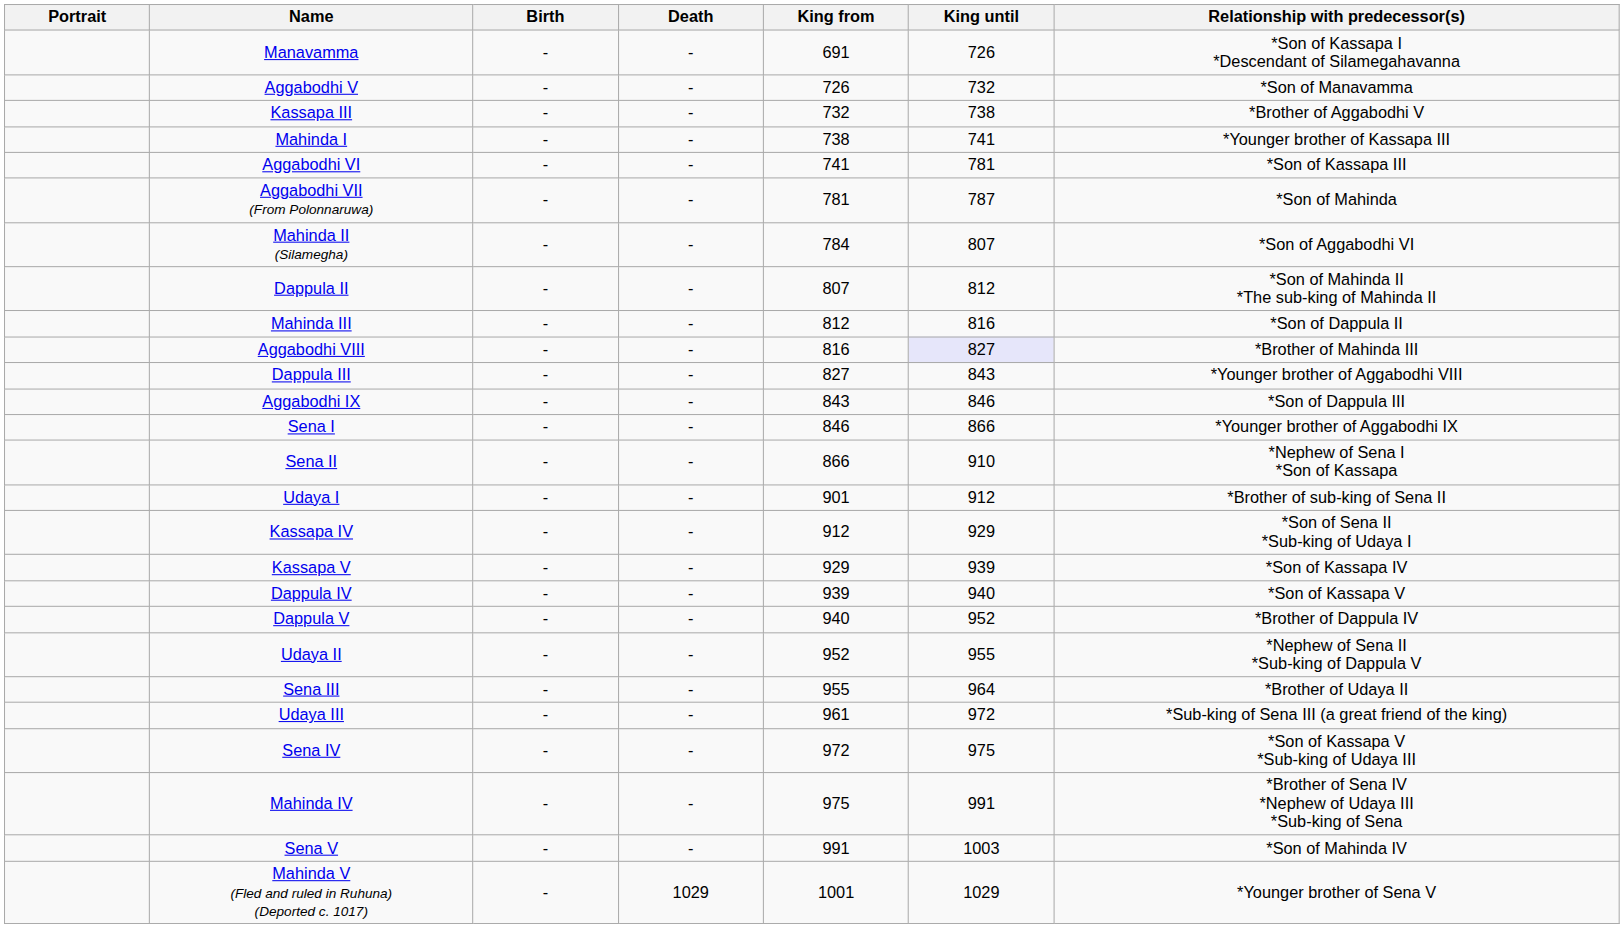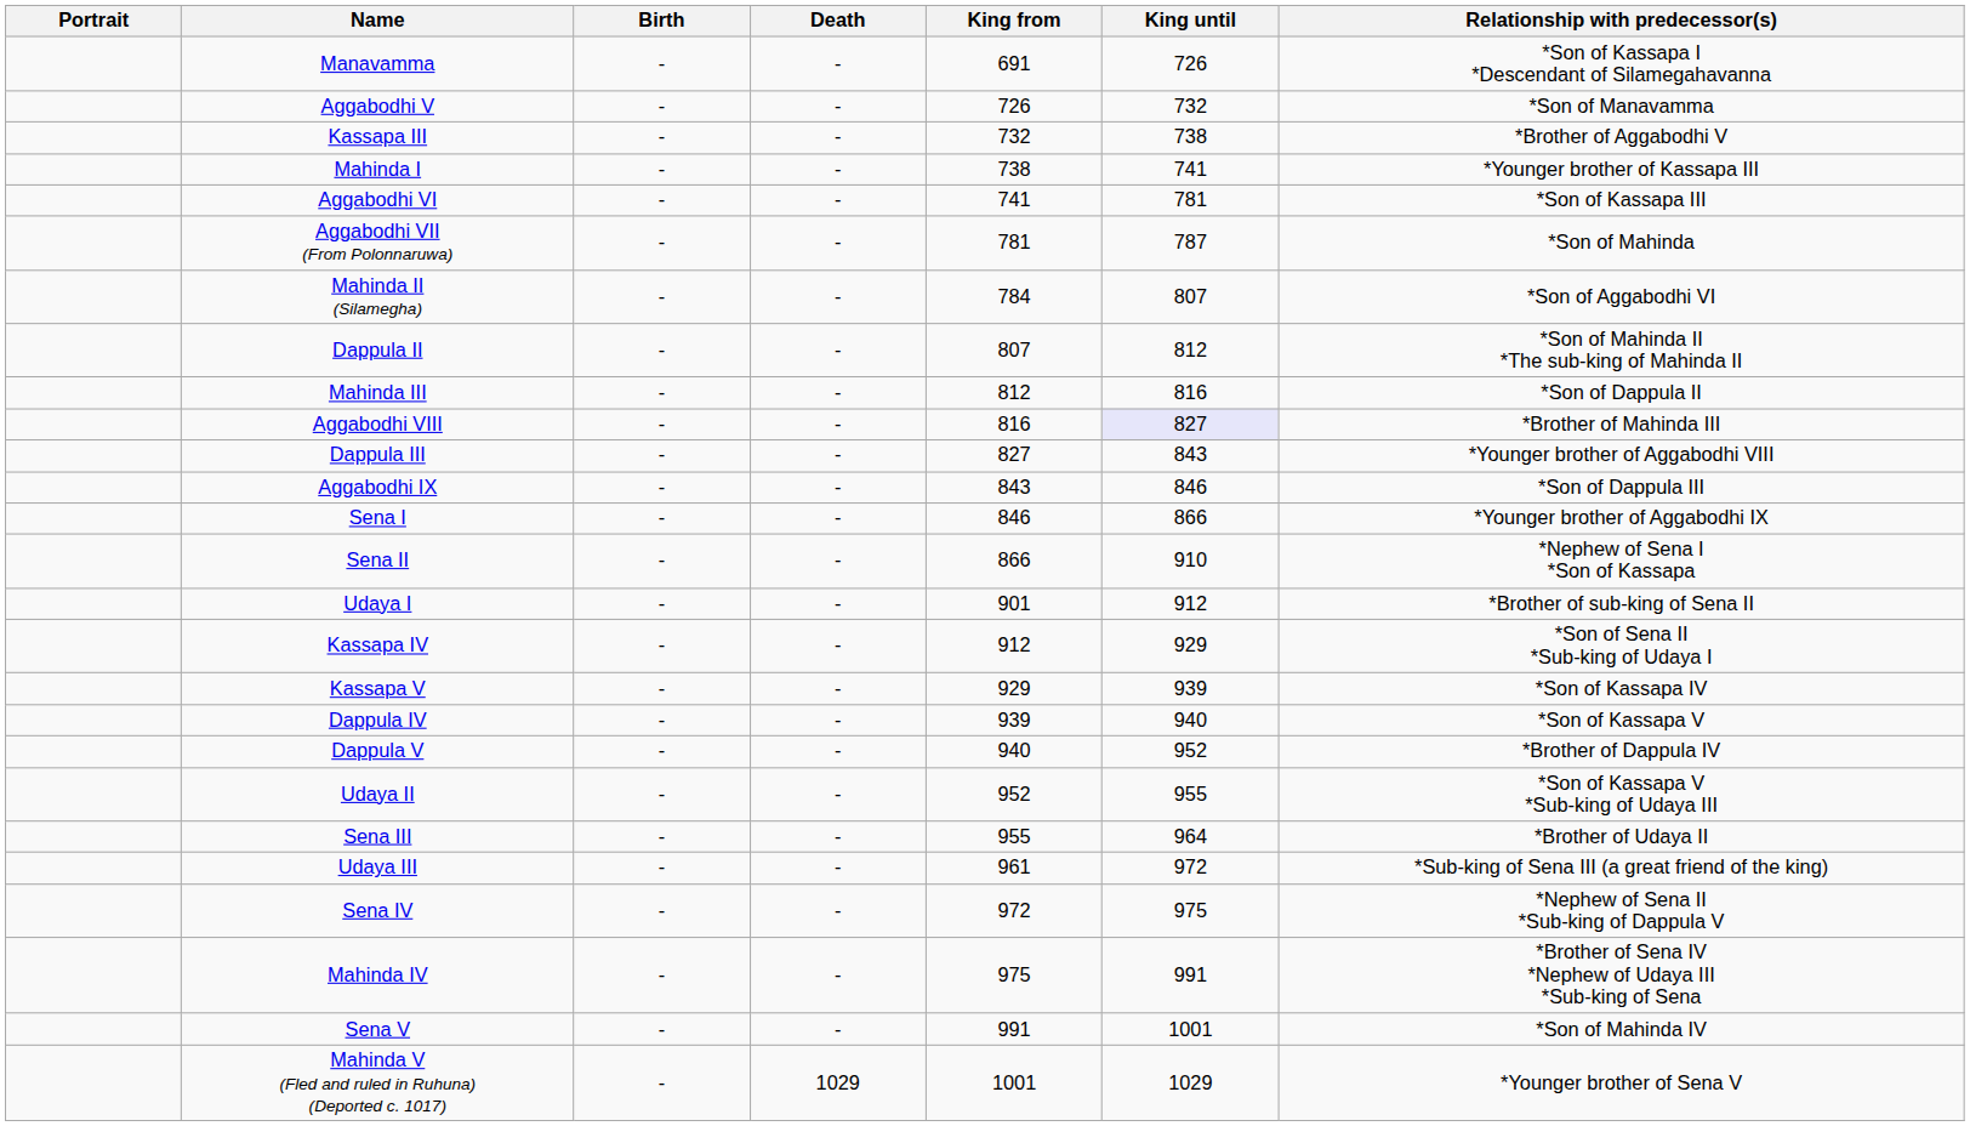Udaya II | Relationship with predecessor(s): *Nephew of Sena II *Sub-king of Dappula V -> *Son of Kassapa V *Sub-king of Udaya III
Sena IV | Relationship with predecessor(s): *Son of Kassapa V *Sub-king of Udaya III -> *Nephew of Sena II *Sub-king of Dappula V
Sena V | King until: 1003 -> 1001
